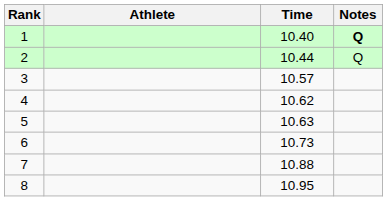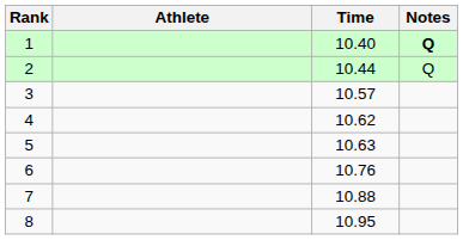6 | Time: 10.73 -> 10.76
